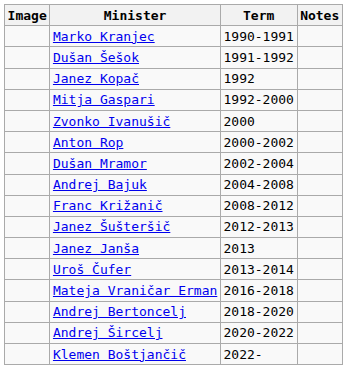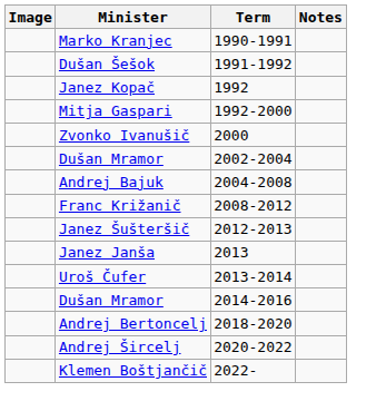- row: Anton Rop | 2000-2002
+ row: Dušan Mramor | 2014-2016
- row: Mateja Vraničar Erman | 2016-2018
